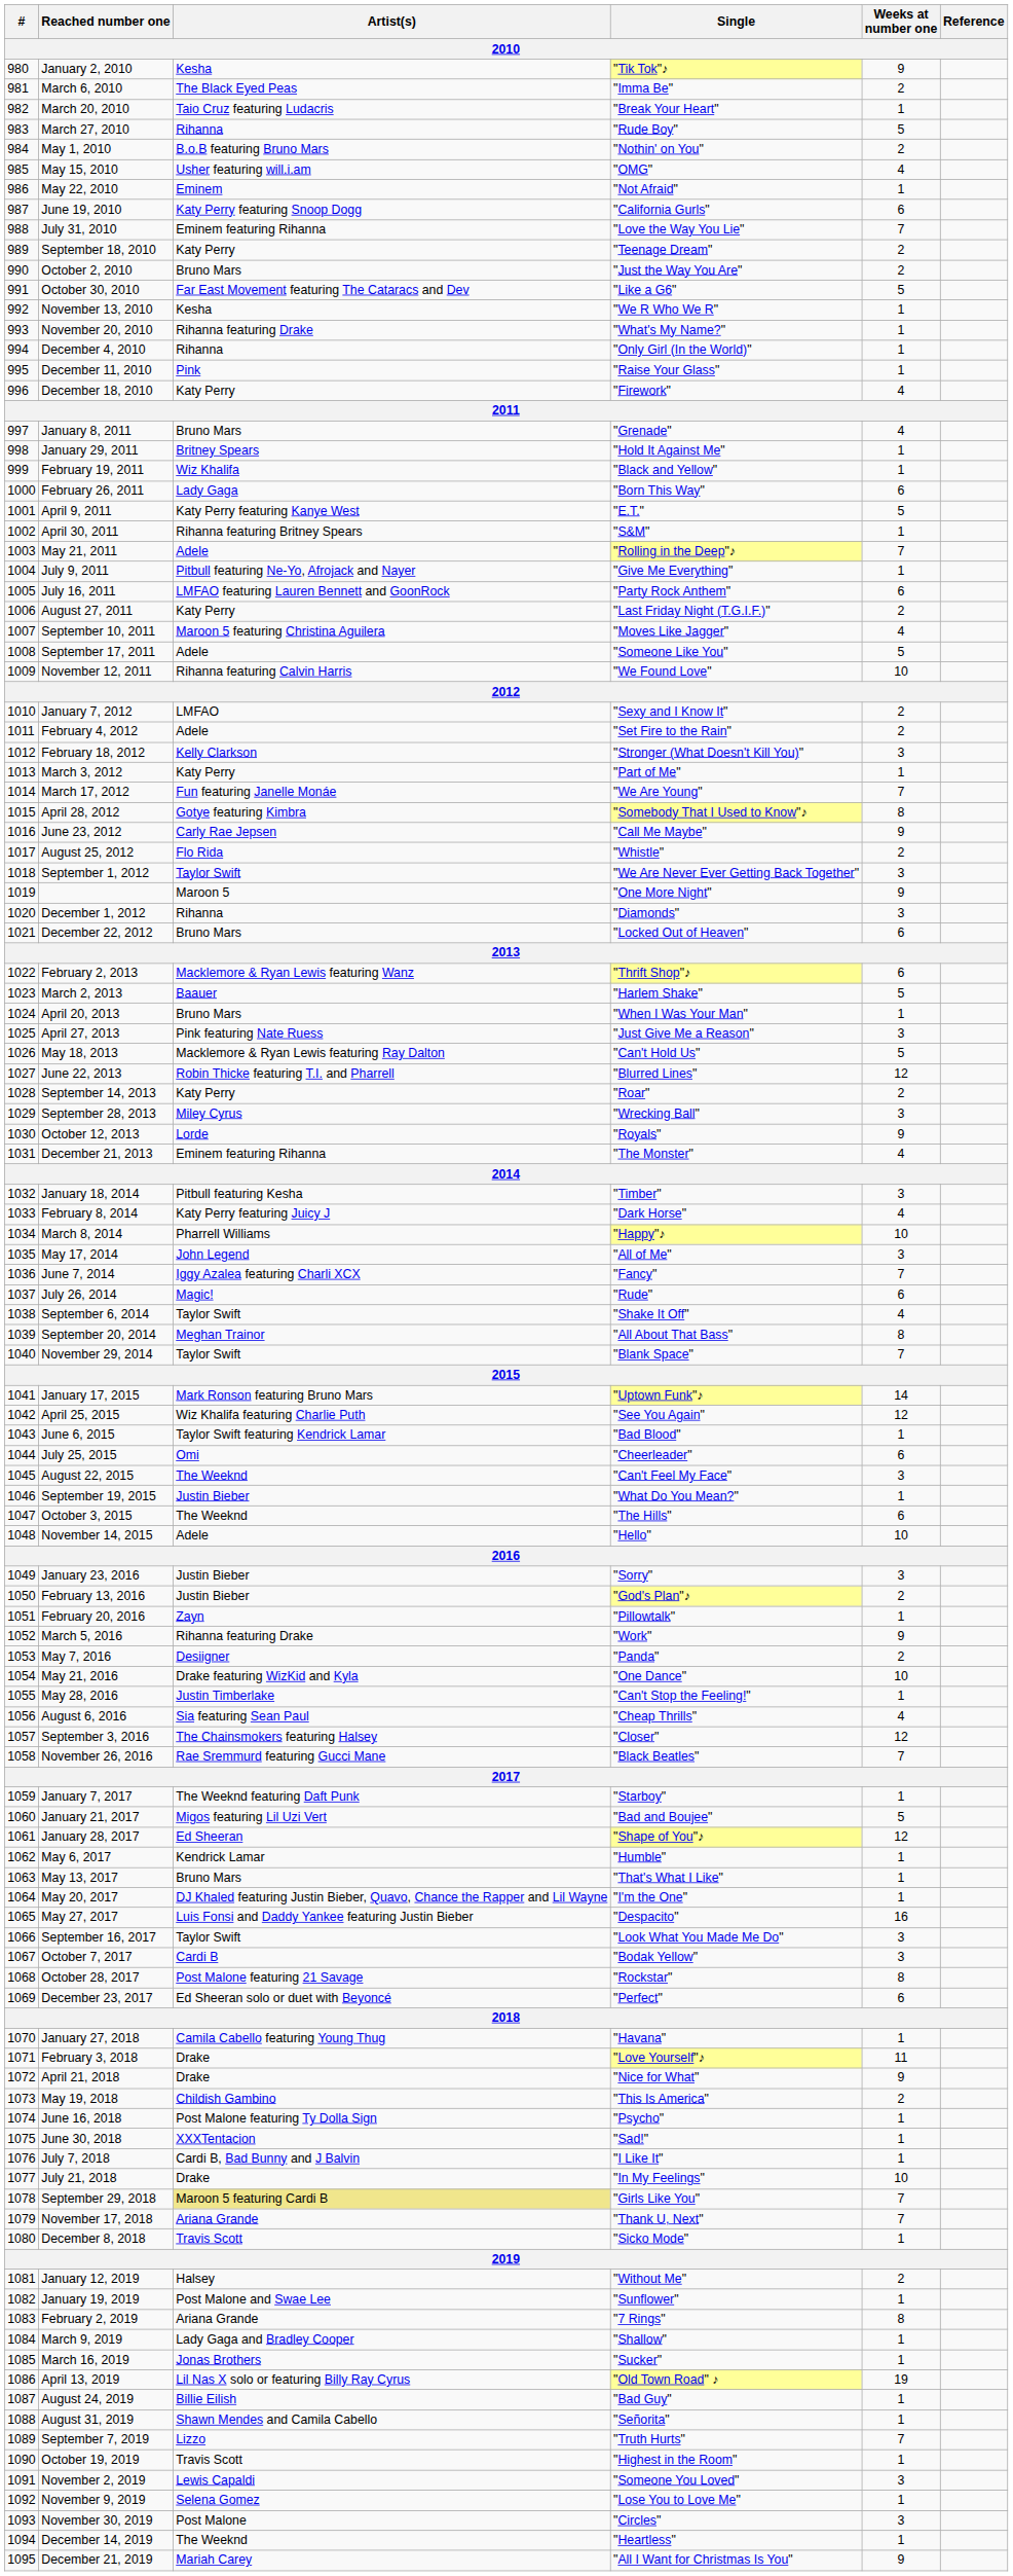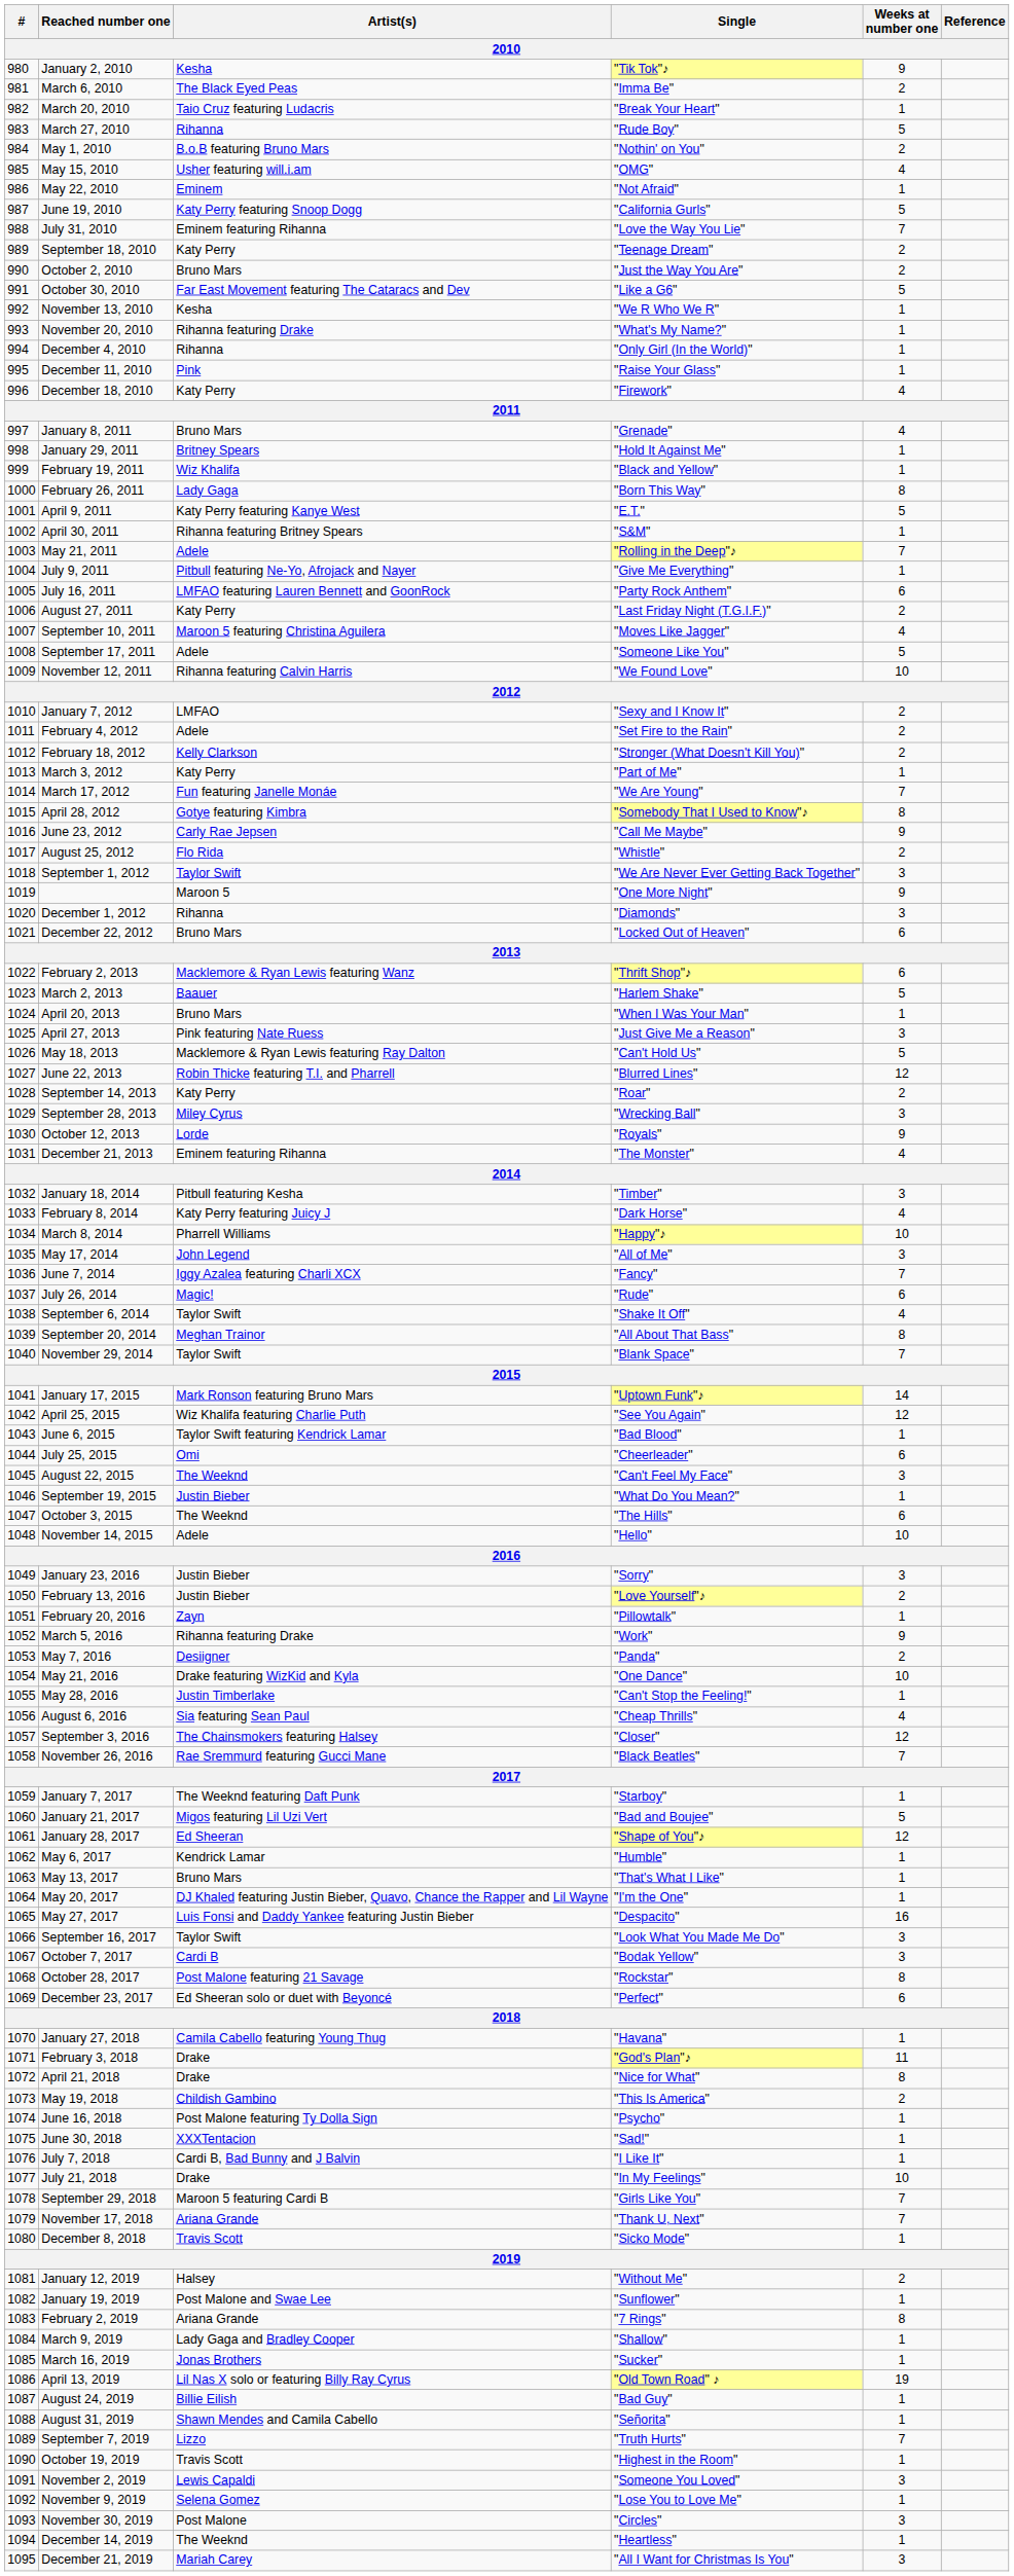June 19, 2010 | Weeks at number one: 6 -> 5
February 26, 2011 | Weeks at number one: 6 -> 8
February 18, 2012 | Weeks at number one: 3 -> 2
February 13, 2016 | Single: "God's Plan"♪ -> "Love Yourself"♪
February 3, 2018 | Single: "Love Yourself"♪ -> "God's Plan"♪
April 21, 2018 | Weeks at number one: 9 -> 8
September 29, 2018 | Artist(s): khaki background -> no background
December 21, 2019 | Weeks at number one: 9 -> 3
